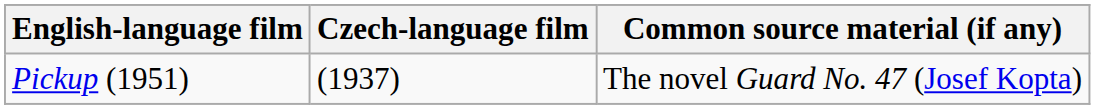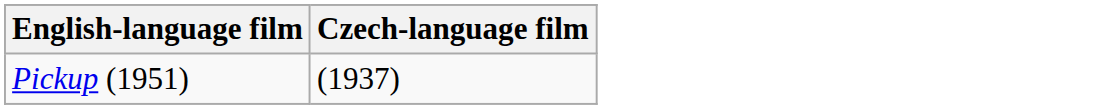- column: Common source material (if any) | The novel Guard No. 47 (Josef Kopta)
